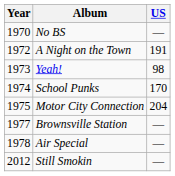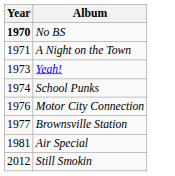- column: US | — | 191 | 98 | 170 | 204 | — | — | —
No BS | Year: normal -> bold
A Night on the Town | Year: 1972 -> 1971
Motor City Connection | Year: 1975 -> 1976
Air Special | Year: 1978 -> 1981
